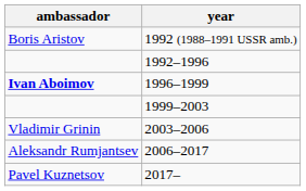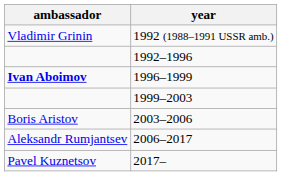1992 (1988–1991 USSR amb.) | ambassador: Boris Aristov -> Vladimir Grinin
2003–2006 | ambassador: Vladimir Grinin -> Boris Aristov
